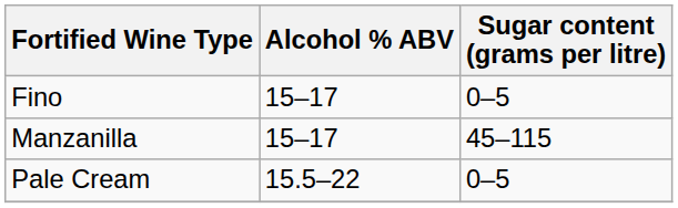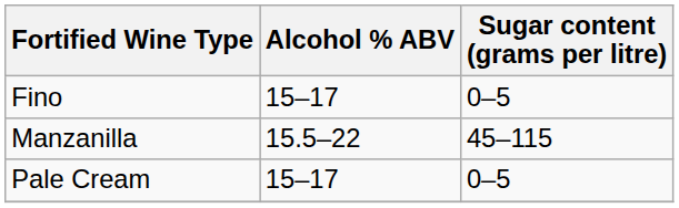Manzanilla | Alcohol % ABV: 15–17 -> 15.5–22
Pale Cream | Alcohol % ABV: 15.5–22 -> 15–17
